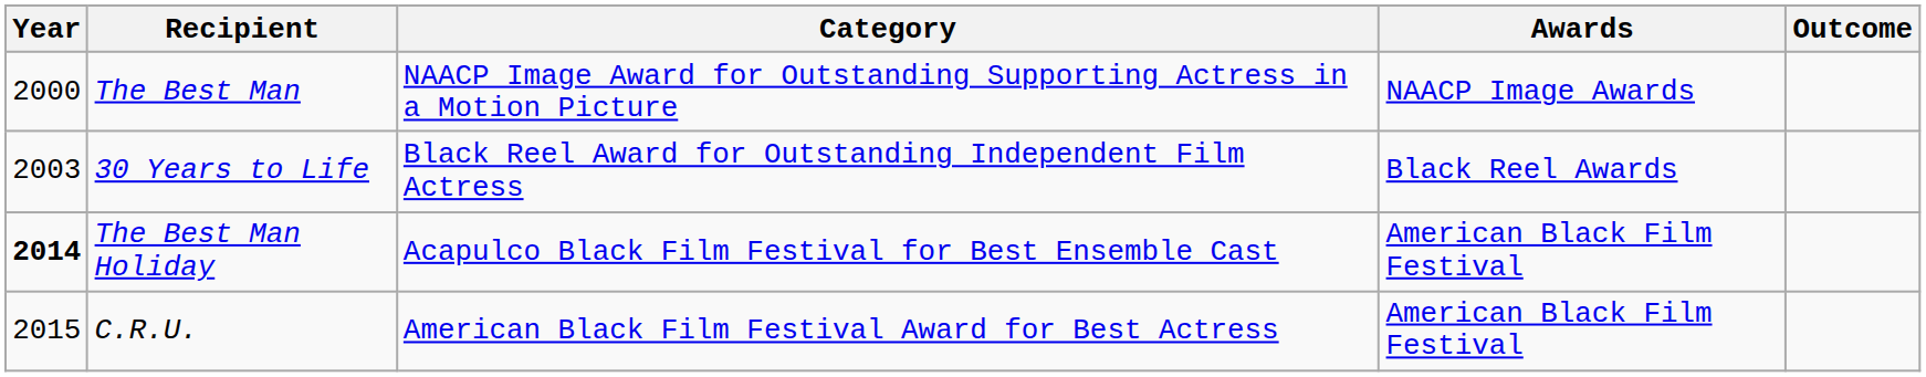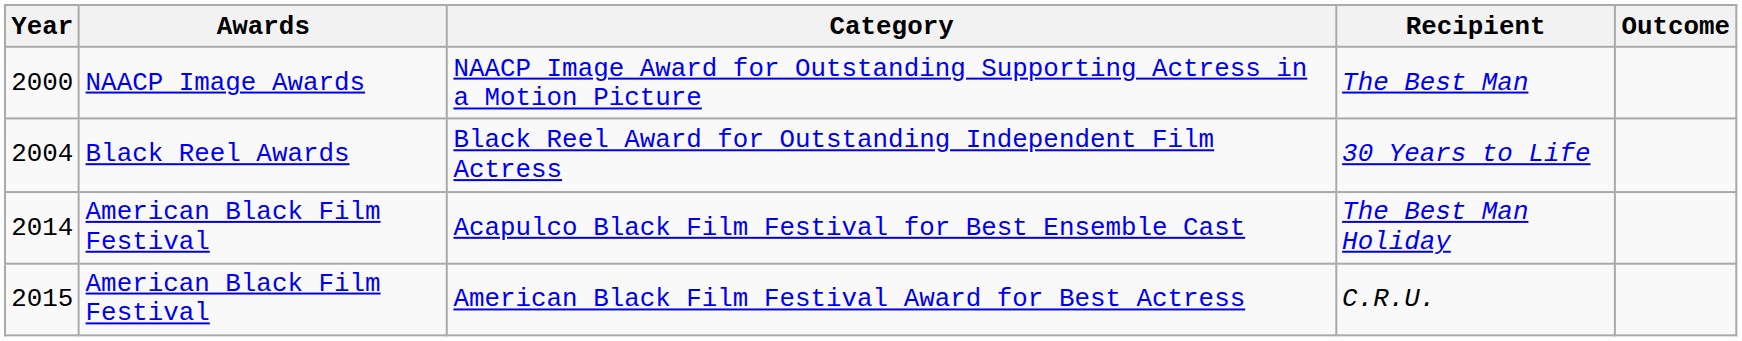columns swapped: Awards <-> Recipient
Black Reel Award for Outstanding Independent Film Actress | Year: 2003 -> 2004
Acapulco Black Film Festival for Best Ensemble Cast | Year: bold -> normal
